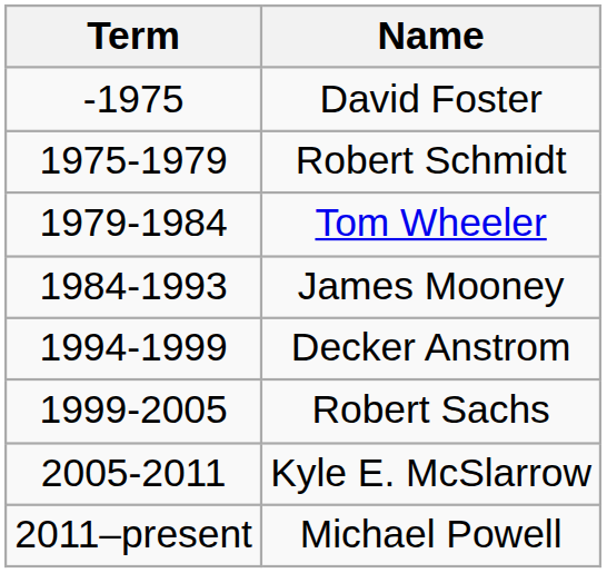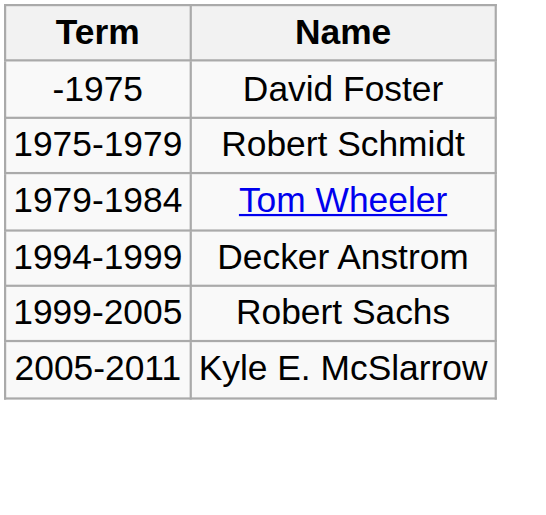- row: 1984-1993 | James Mooney
- row: 2011–present | Michael Powell
